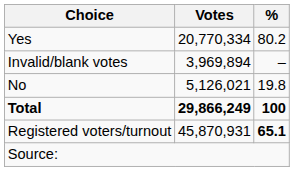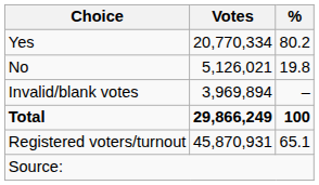rows swapped: No <-> Invalid/blank votes
Registered voters/turnout | %: bold -> normal
